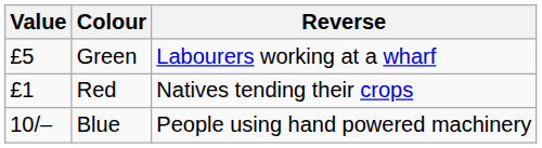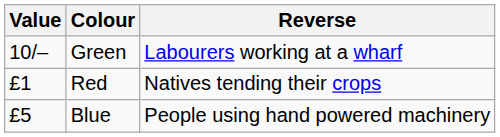Green | Value: £5 -> 10/–
Blue | Value: 10/– -> £5
